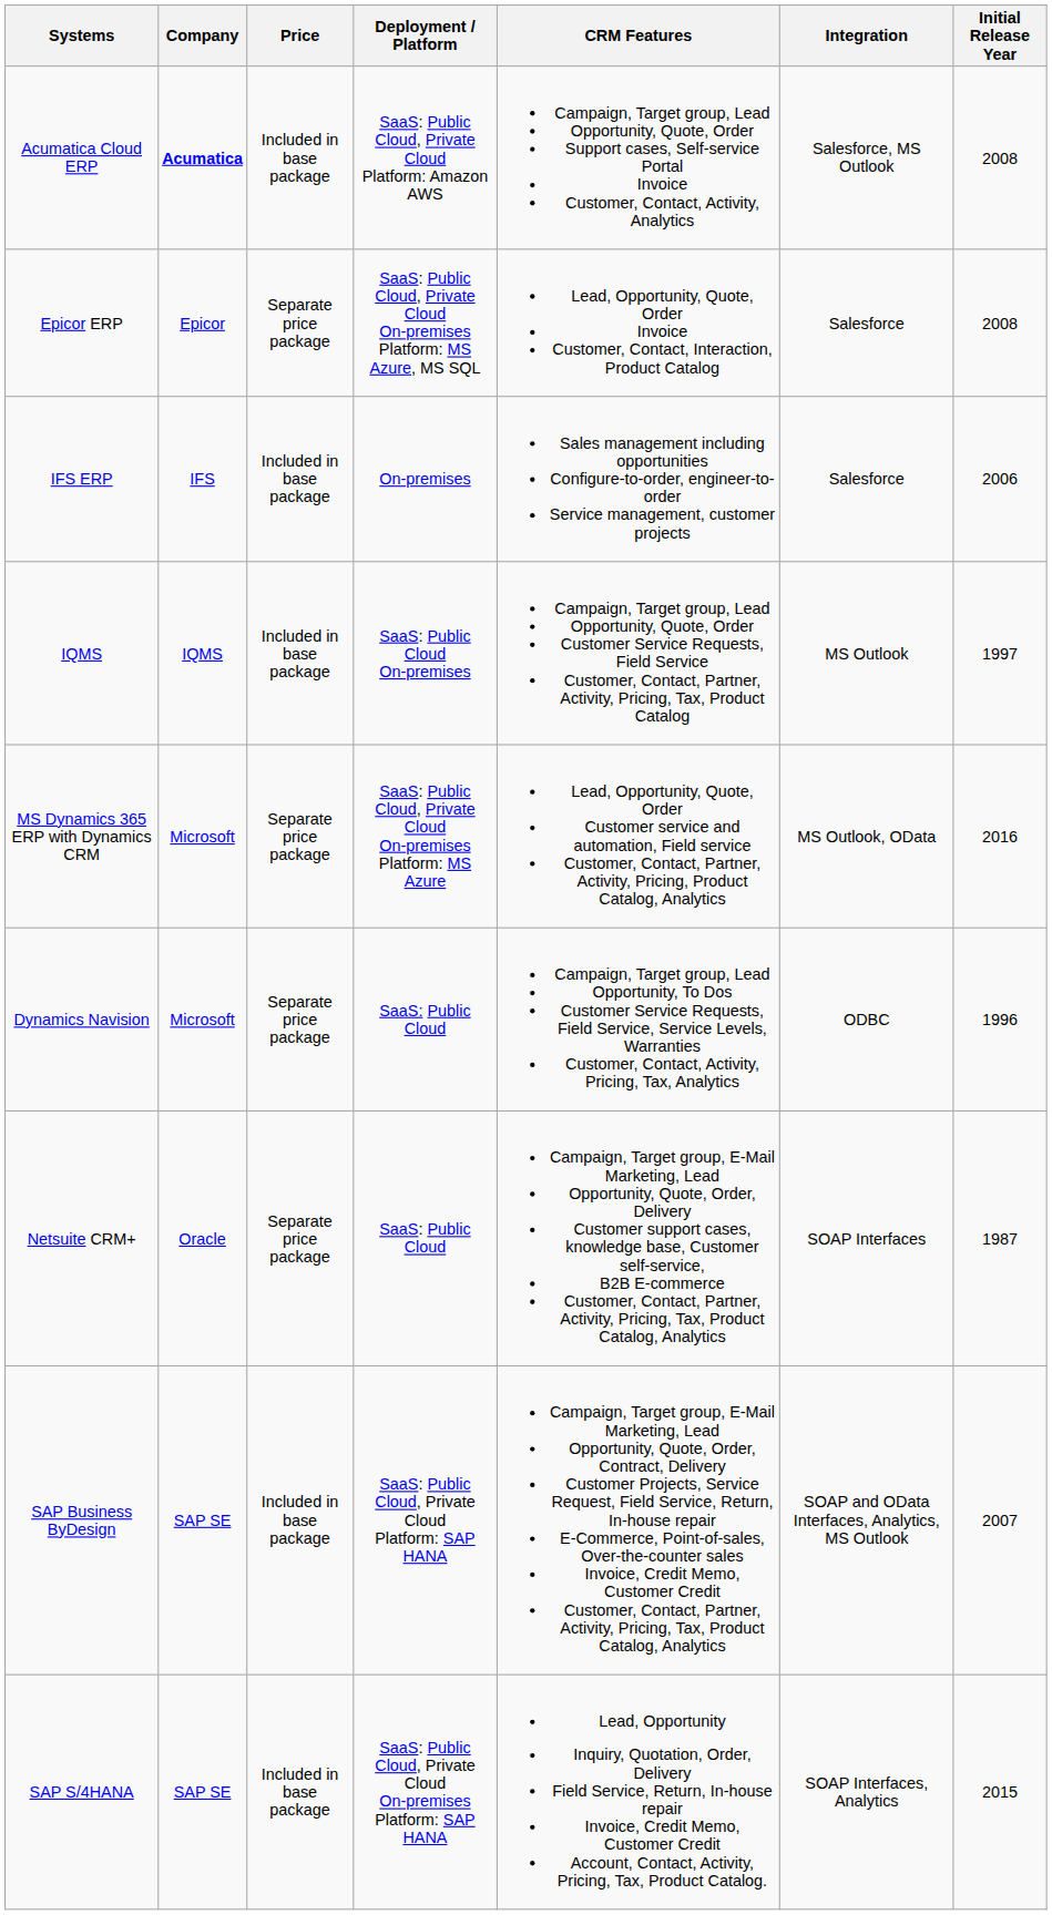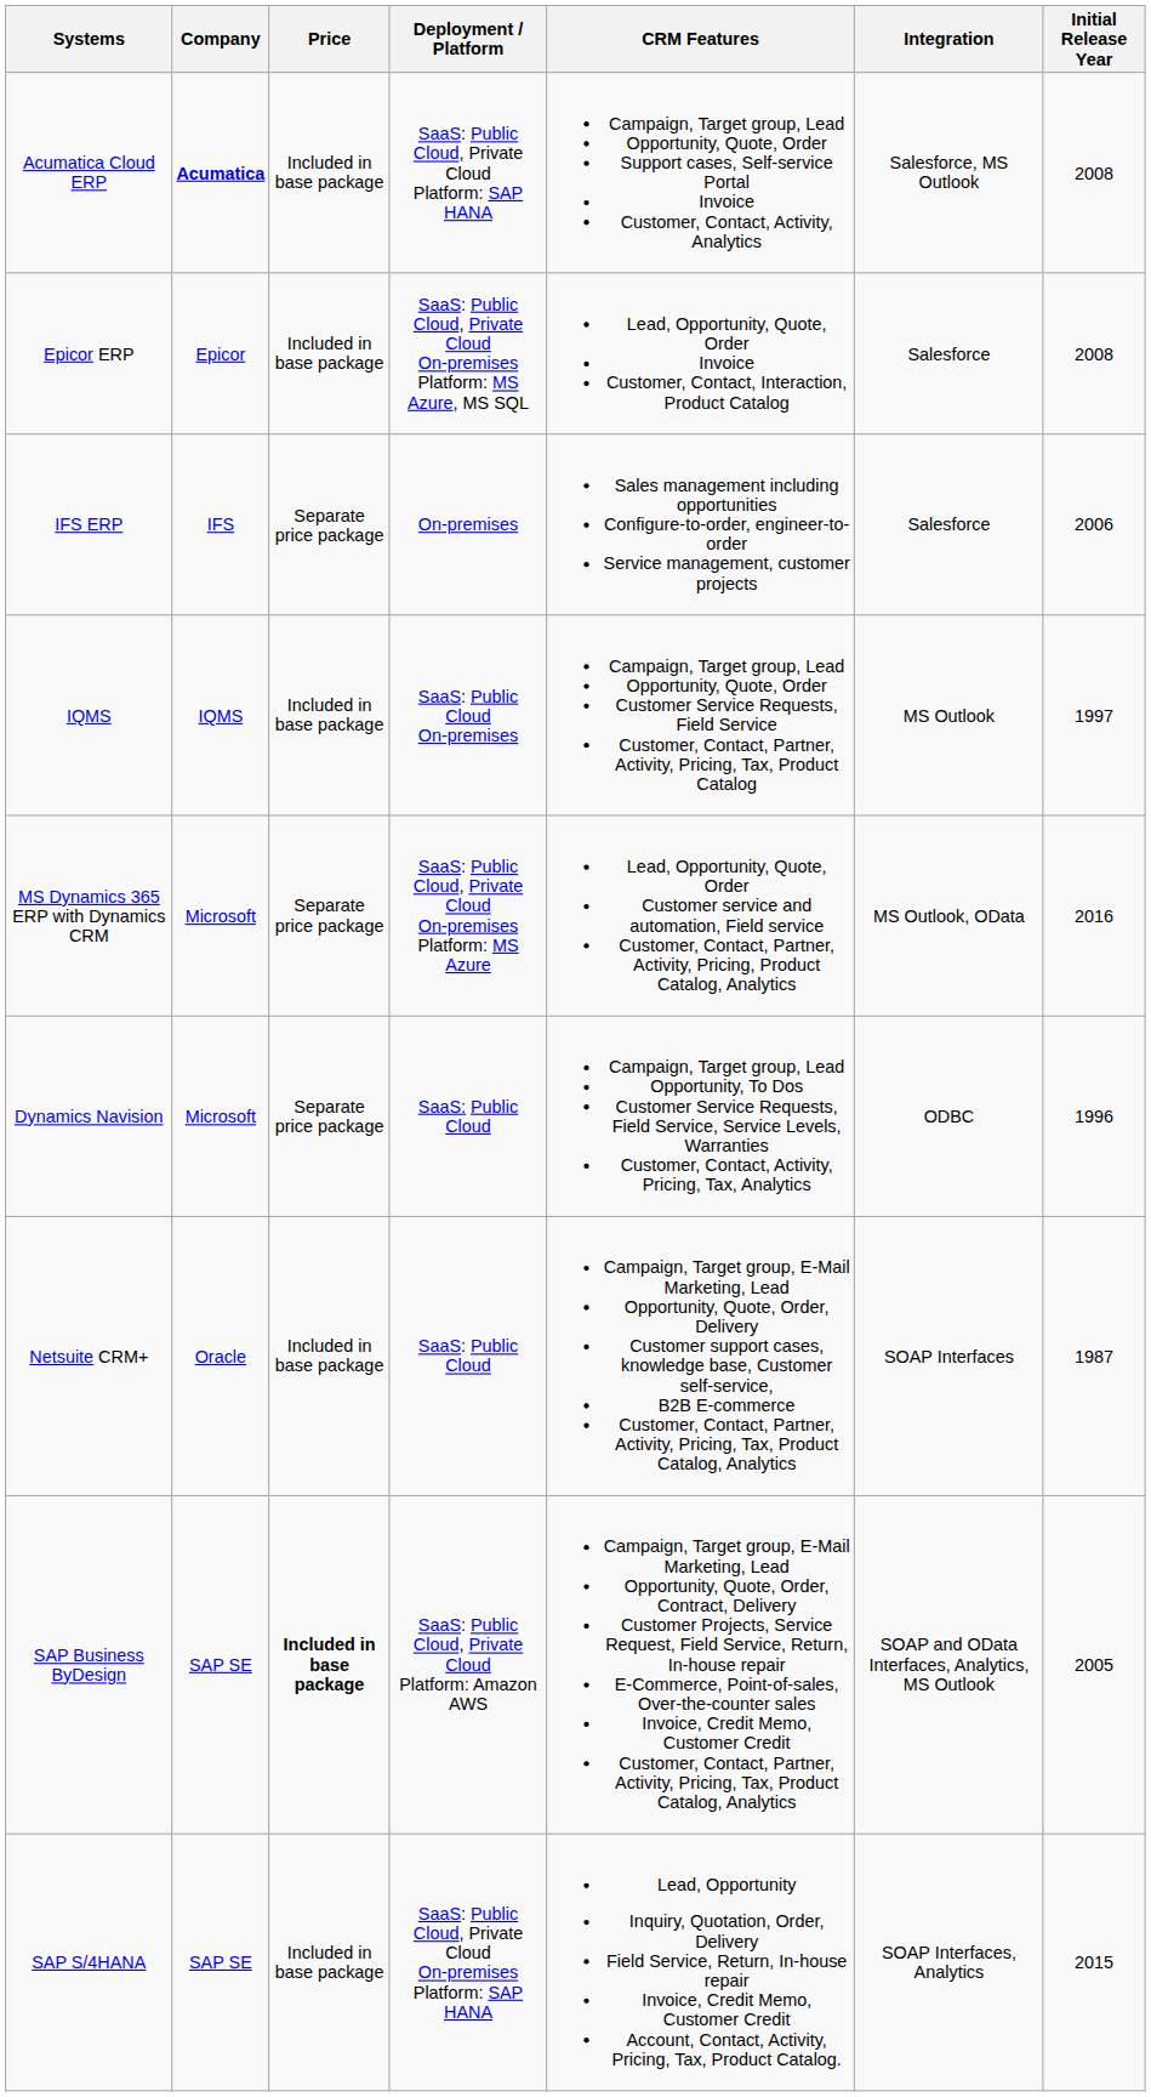Acumatica Cloud ERP | Deployment / Platform: SaaS: Public Cloud, Private Cloud Platform: Amazon AWS -> SaaS: Public Cloud, Private Cloud Platform: SAP HANA
Epicor ERP | Price: Separate price package -> Included in base package
IFS ERP | Price: Included in base package -> Separate price package
Netsuite CRM+ | Price: Separate price package -> Included in base package
SAP Business ByDesign | Price: normal -> bold
SAP Business ByDesign | Deployment / Platform: SaaS: Public Cloud, Private Cloud Platform: SAP HANA -> SaaS: Public Cloud, Private Cloud Platform: Amazon AWS
SAP Business ByDesign | Initial Release Year: 2007 -> 2005
